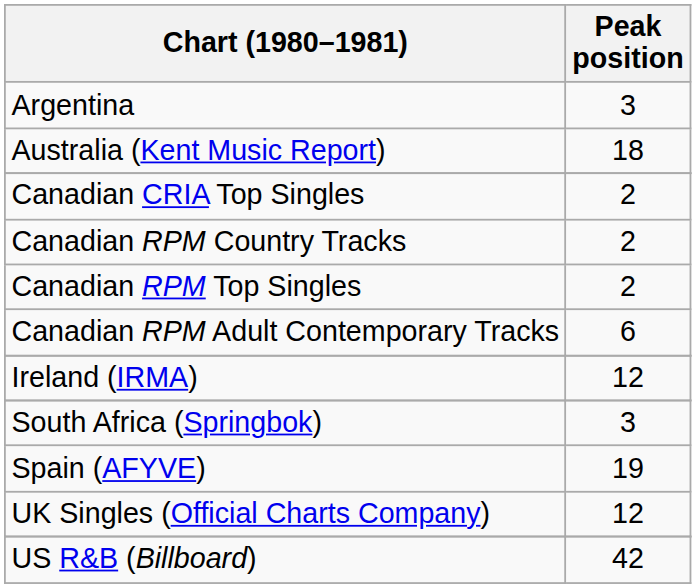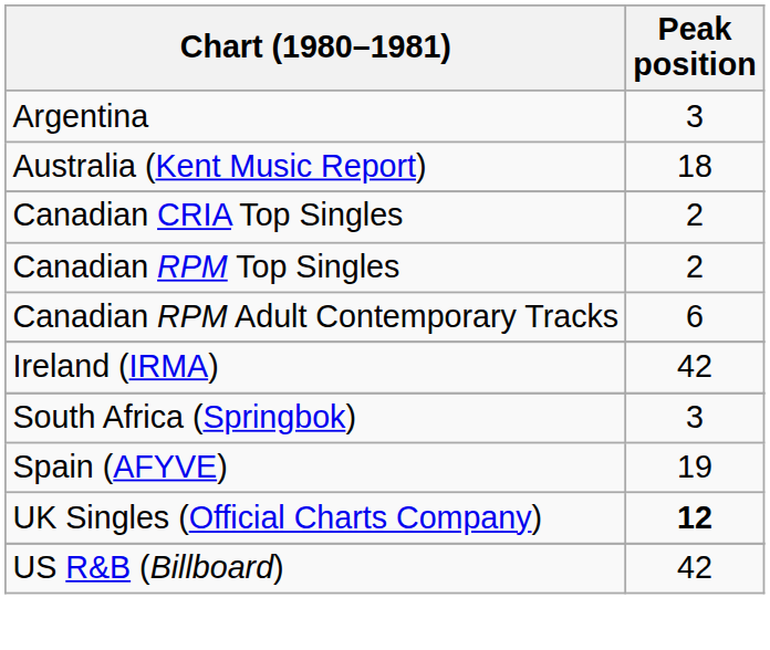- row: Canadian RPM Country Tracks | 2
Ireland (IRMA) | Peak position: 12 -> 42
UK Singles (Official Charts Company) | Peak position: normal -> bold
